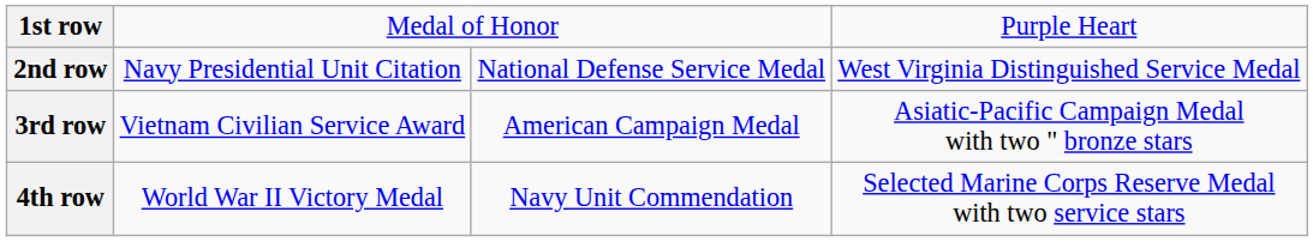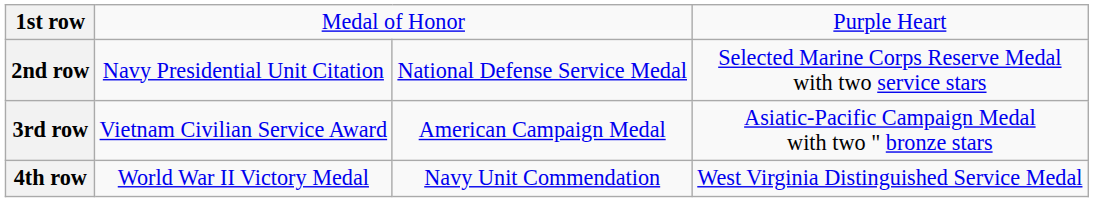2nd row | column 4: West Virginia Distinguished Service Medal -> Selected Marine Corps Reserve Medal with two service stars
4th row | column 4: Selected Marine Corps Reserve Medal with two service stars -> West Virginia Distinguished Service Medal
